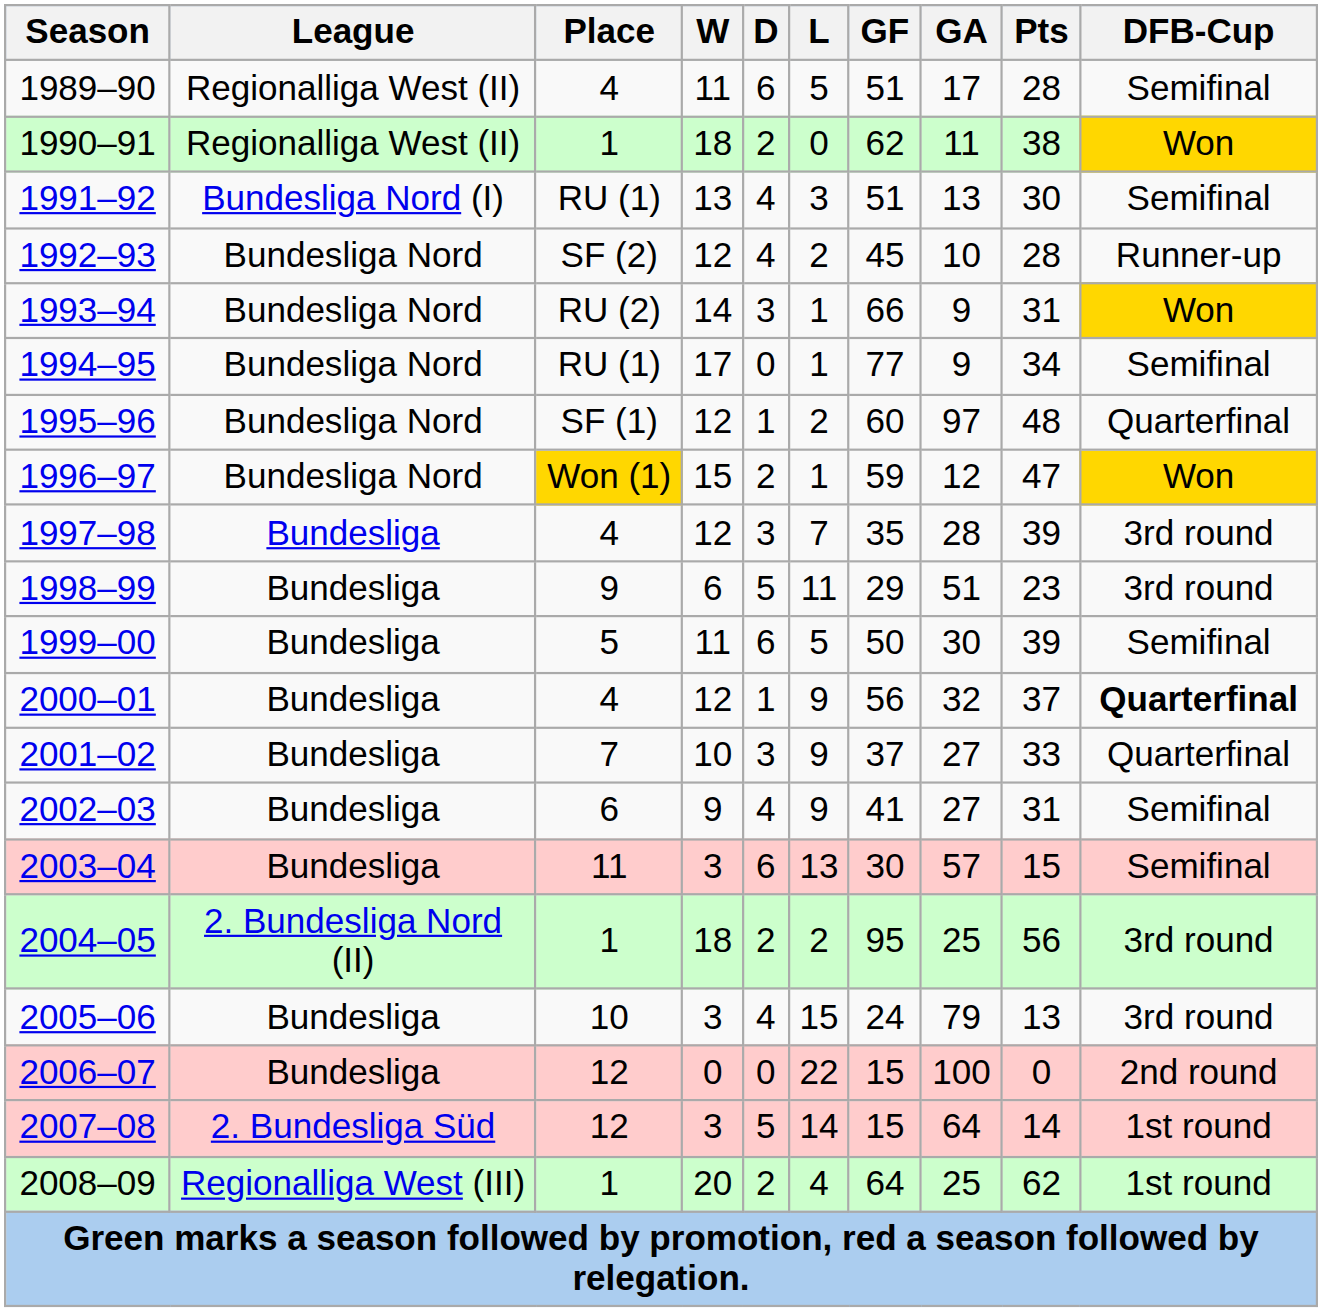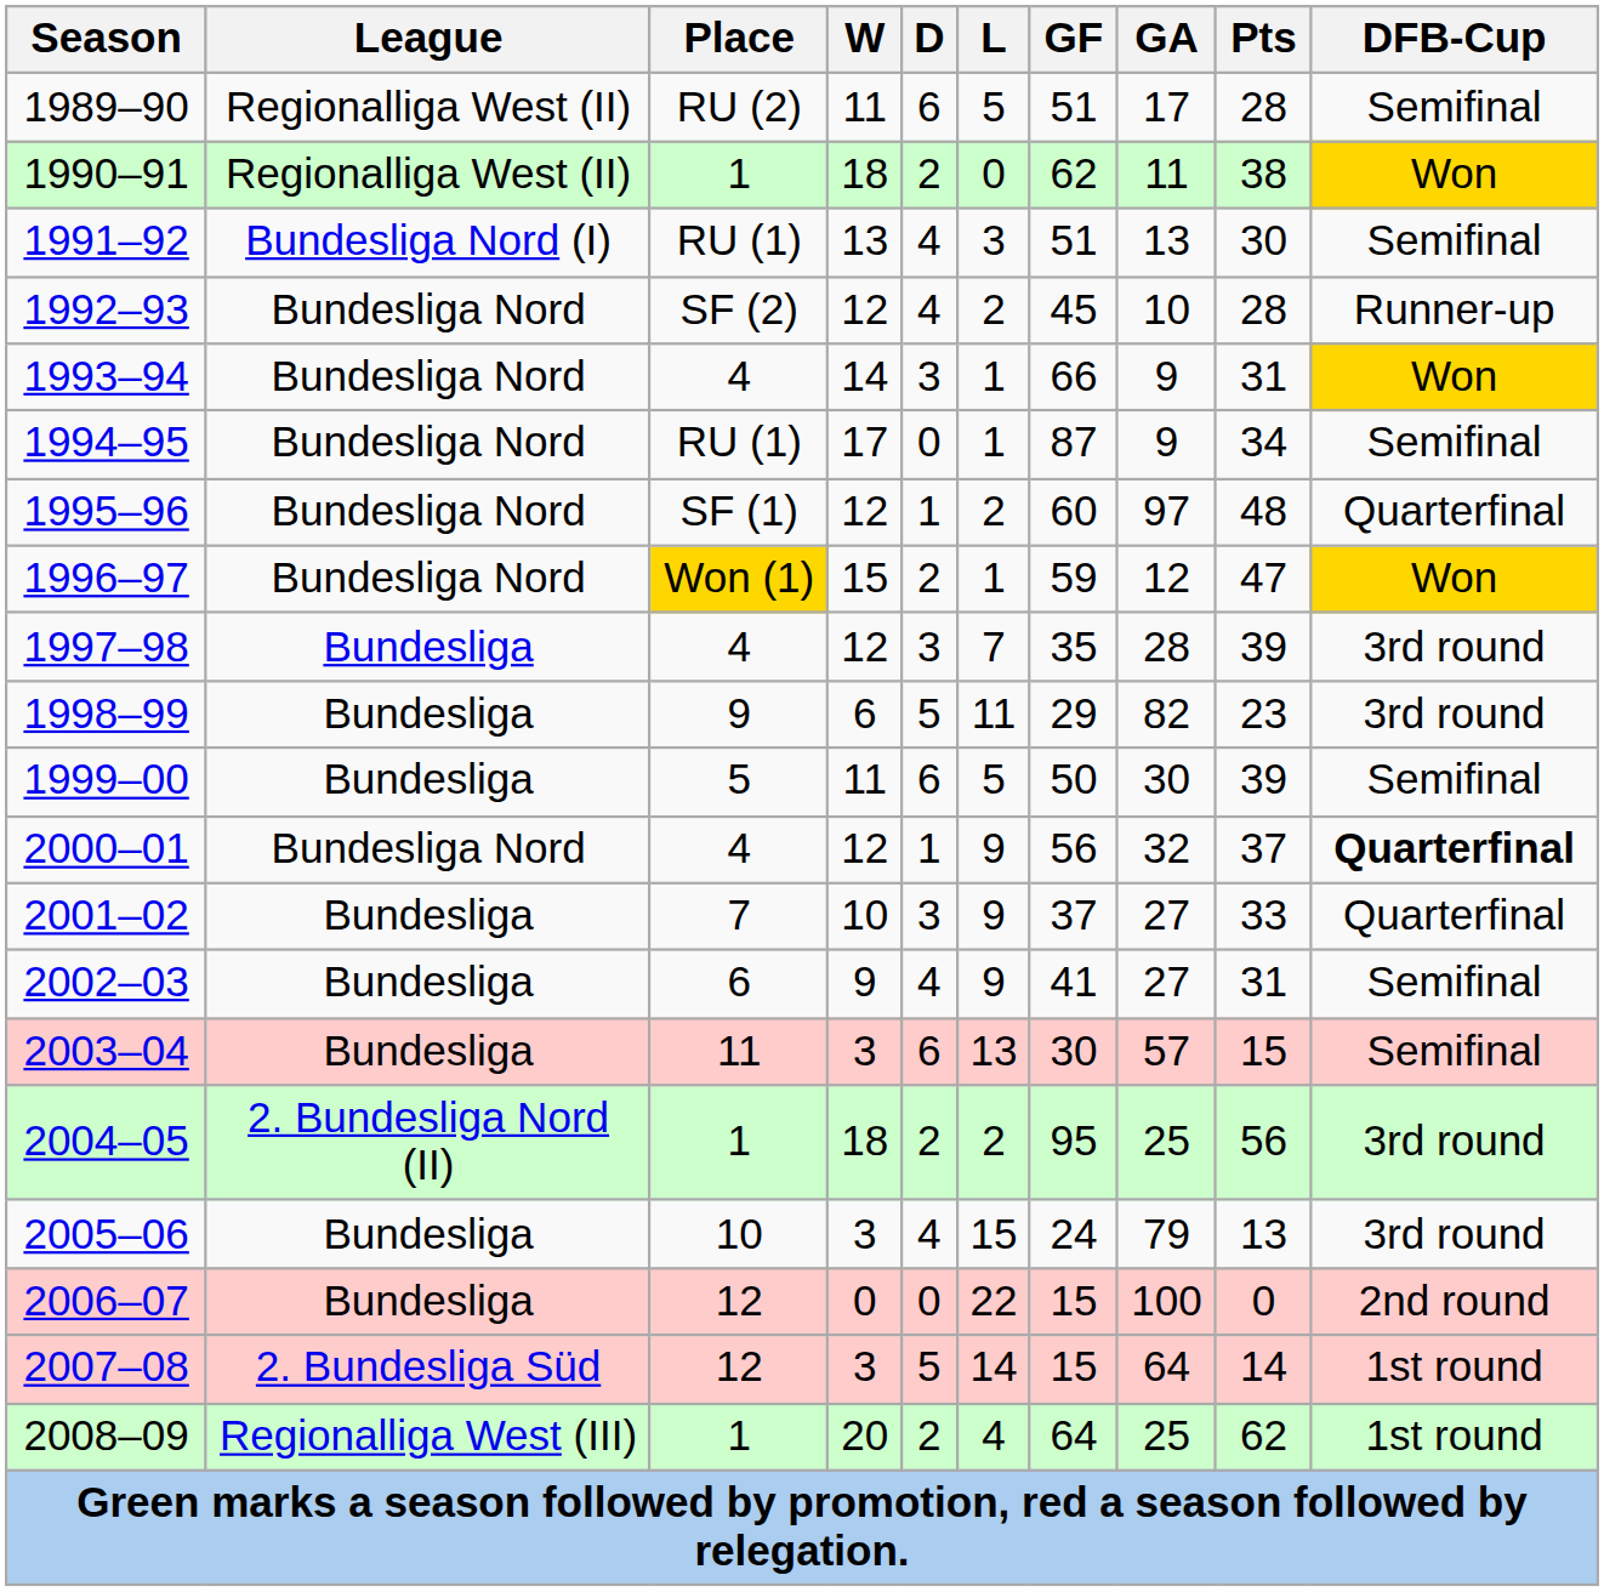1989–90 | Place: 4 -> RU (2)
1993–94 | Place: RU (2) -> 4
1994–95 | GF: 77 -> 87
1998–99 | GA: 51 -> 82
2000–01 | League: Bundesliga -> Bundesliga Nord
